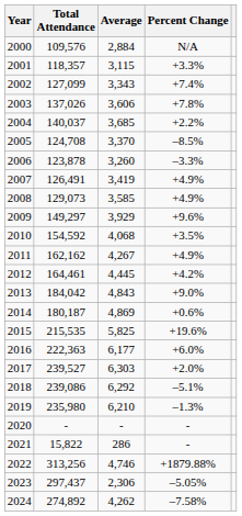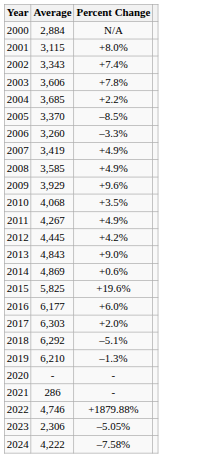- column: Total Attendance | 109,576 | 118,357 | 127,099 | 137,026 | 140,037 | 124,708 | 123,878 | 126,491 | 129,073 | 149,297 | 154,592 | 162,162 | 164,461 | 184,042 | 180,187 | 215,535 | 222,363 | 239,527 | 239,086 | 235,980 | - | 15,822 | 313,256 | 297,437 | 274,892
2001 | Percent Change: +3.3% -> +8.0%
2024 | Average: 4,262 -> 4,222
